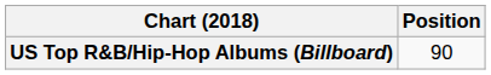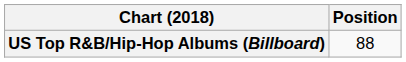US Top R&B/Hip-Hop Albums (Billboard) | Position: 90 -> 88
